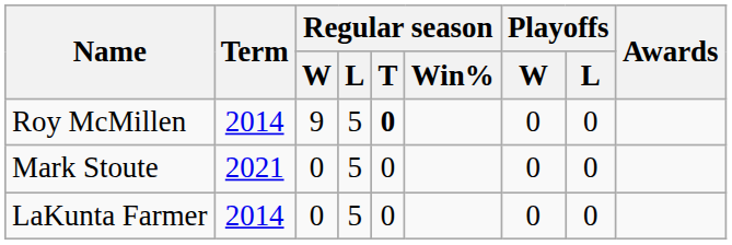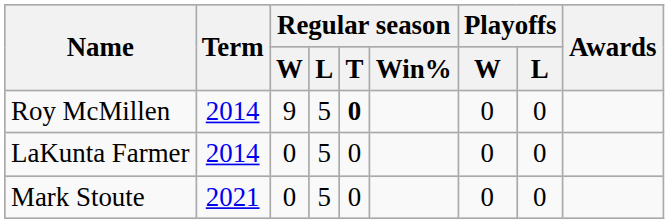rows swapped: LaKunta Farmer <-> Mark Stoute
